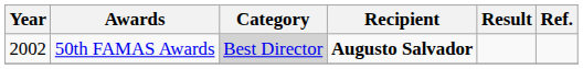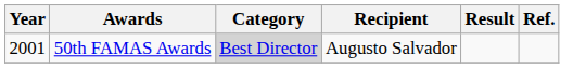50th FAMAS Awards | Year: 2002 -> 2001
50th FAMAS Awards | Recipient: bold -> normal
